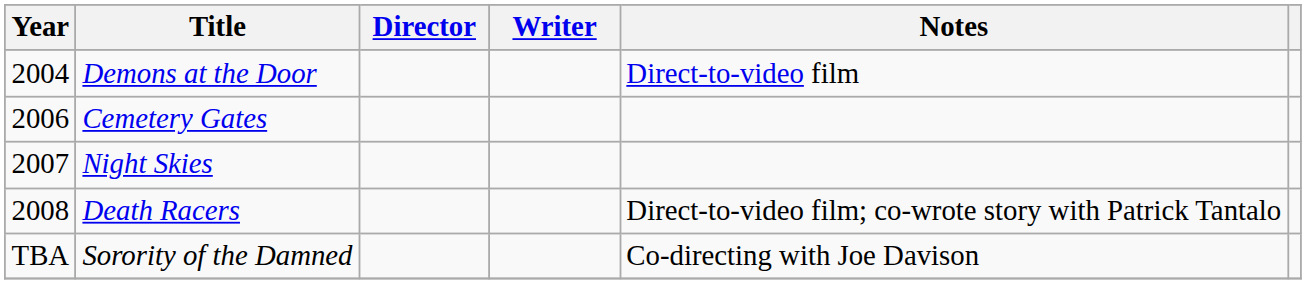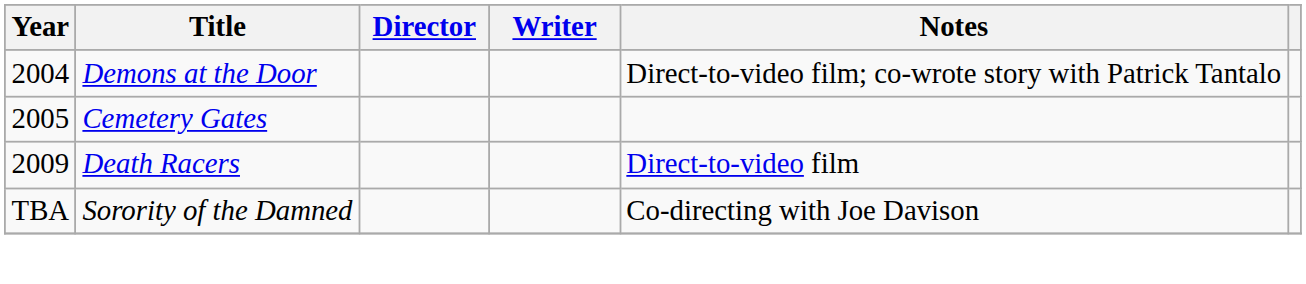Demons at the Door | Notes: Direct-to-video film -> Direct-to-video film; co-wrote story with Patrick Tantalo
Cemetery Gates | Year: 2006 -> 2005
- row: 2007 | Night Skies
Death Racers | Year: 2008 -> 2009
Death Racers | Notes: Direct-to-video film; co-wrote story with Patrick Tantalo -> Direct-to-video film
